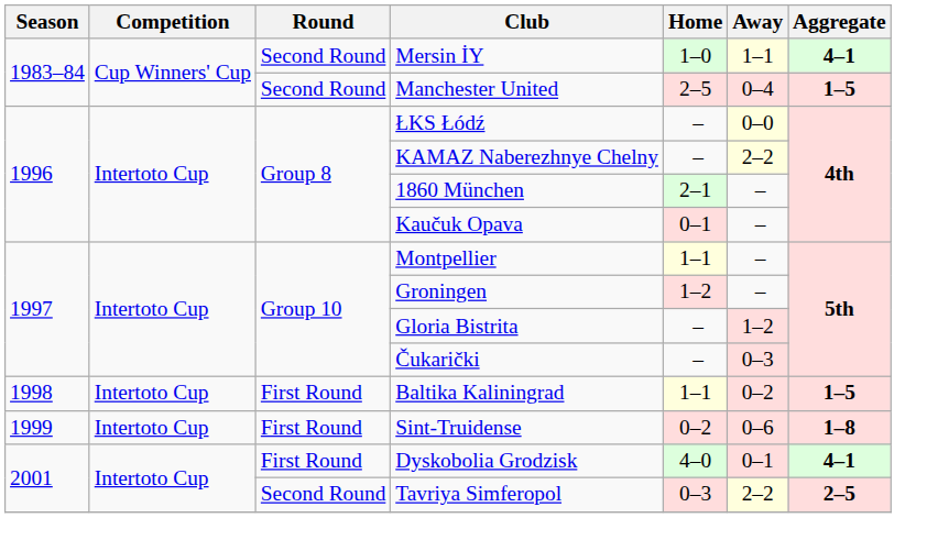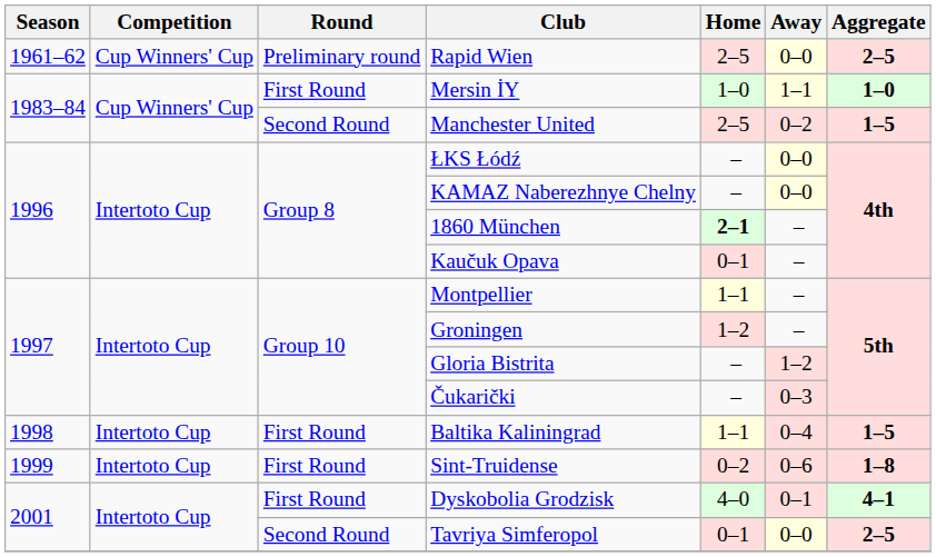+ row: 1961–62 | Cup Winners' Cup | Preliminary round | Rapid Wien | 2–5 | 0–0 | 2–5
Mersin İY | Round: Second Round -> First Round
Mersin İY | Aggregate: 4–1 -> 1–0
Manchester United | Away: 0–4 -> 0–2
KAMAZ Naberezhnye Chelny | Away: 2–2 -> 0–0
1860 München | Home: normal -> bold
Baltika Kaliningrad | Away: 0–2 -> 0–4
Tavriya Simferopol | Home: 0–3 -> 0–1
Tavriya Simferopol | Away: 2–2 -> 0–0
